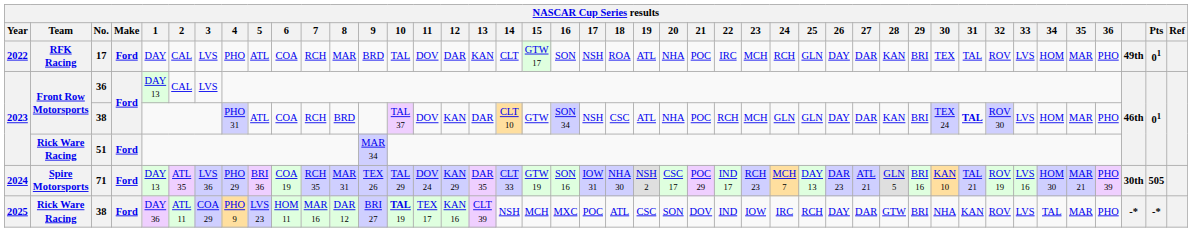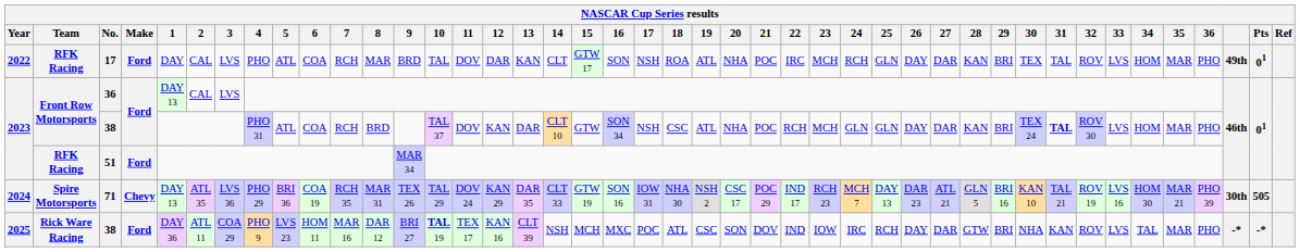51 | Team: Rick Ware Racing -> RFK Racing
71 | Make: Ford -> Chevy
